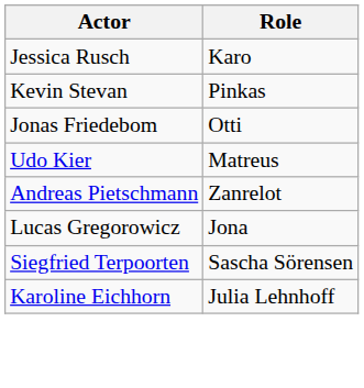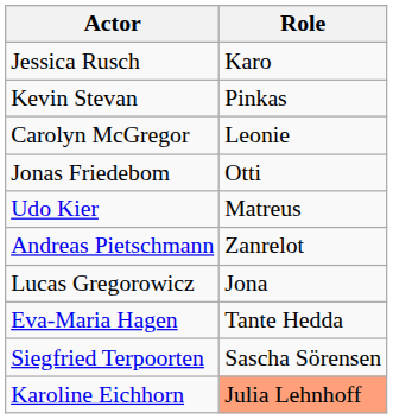+ row: Carolyn McGregor | Leonie
+ row: Eva-Maria Hagen | Tante Hedda
Karoline Eichhorn | Role: no background -> lightsalmon background
